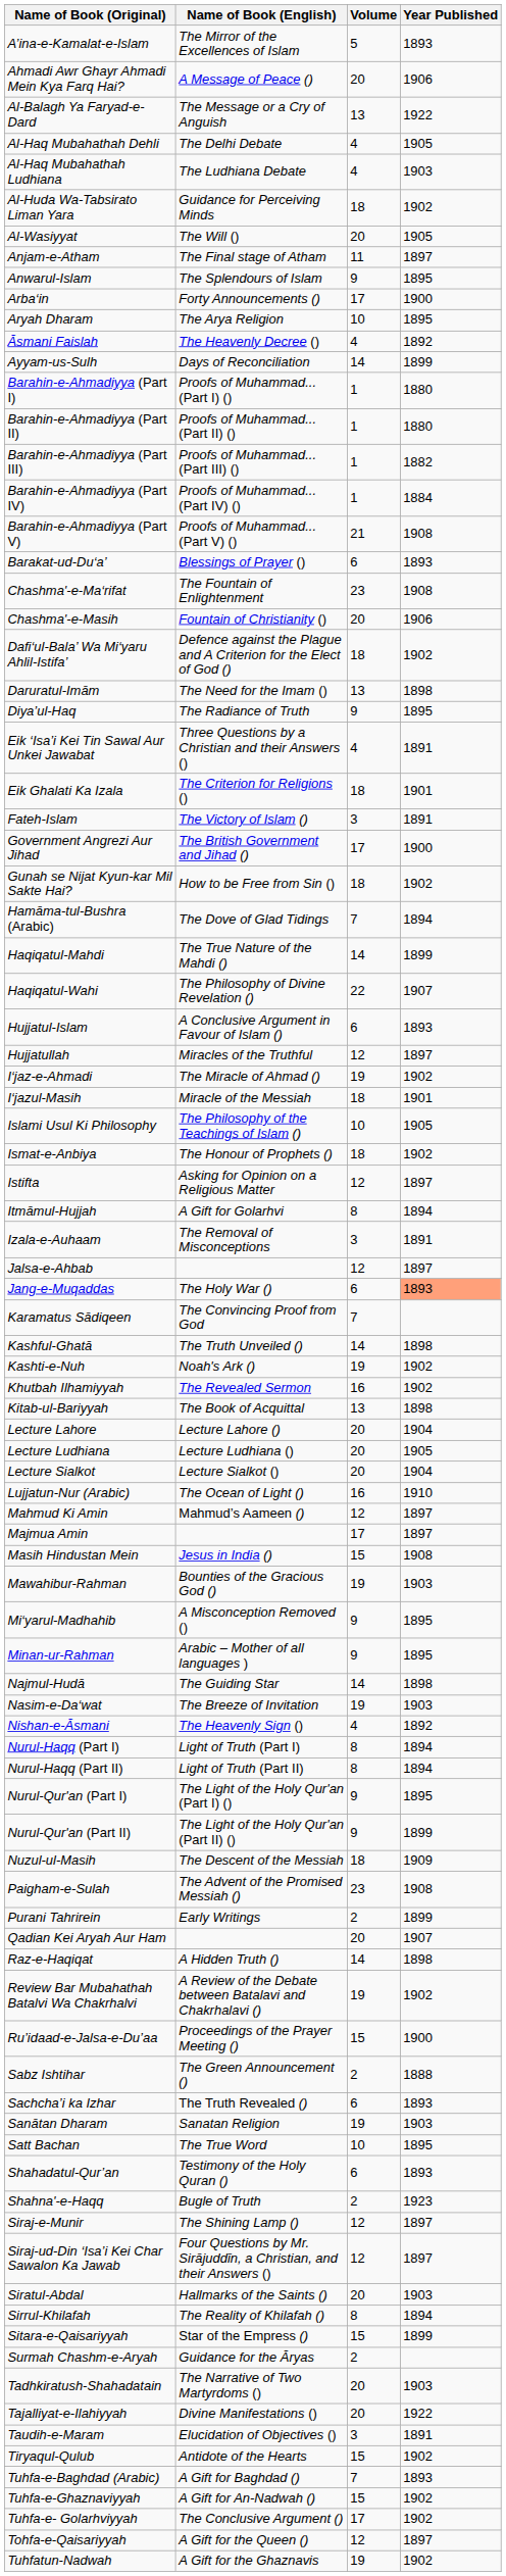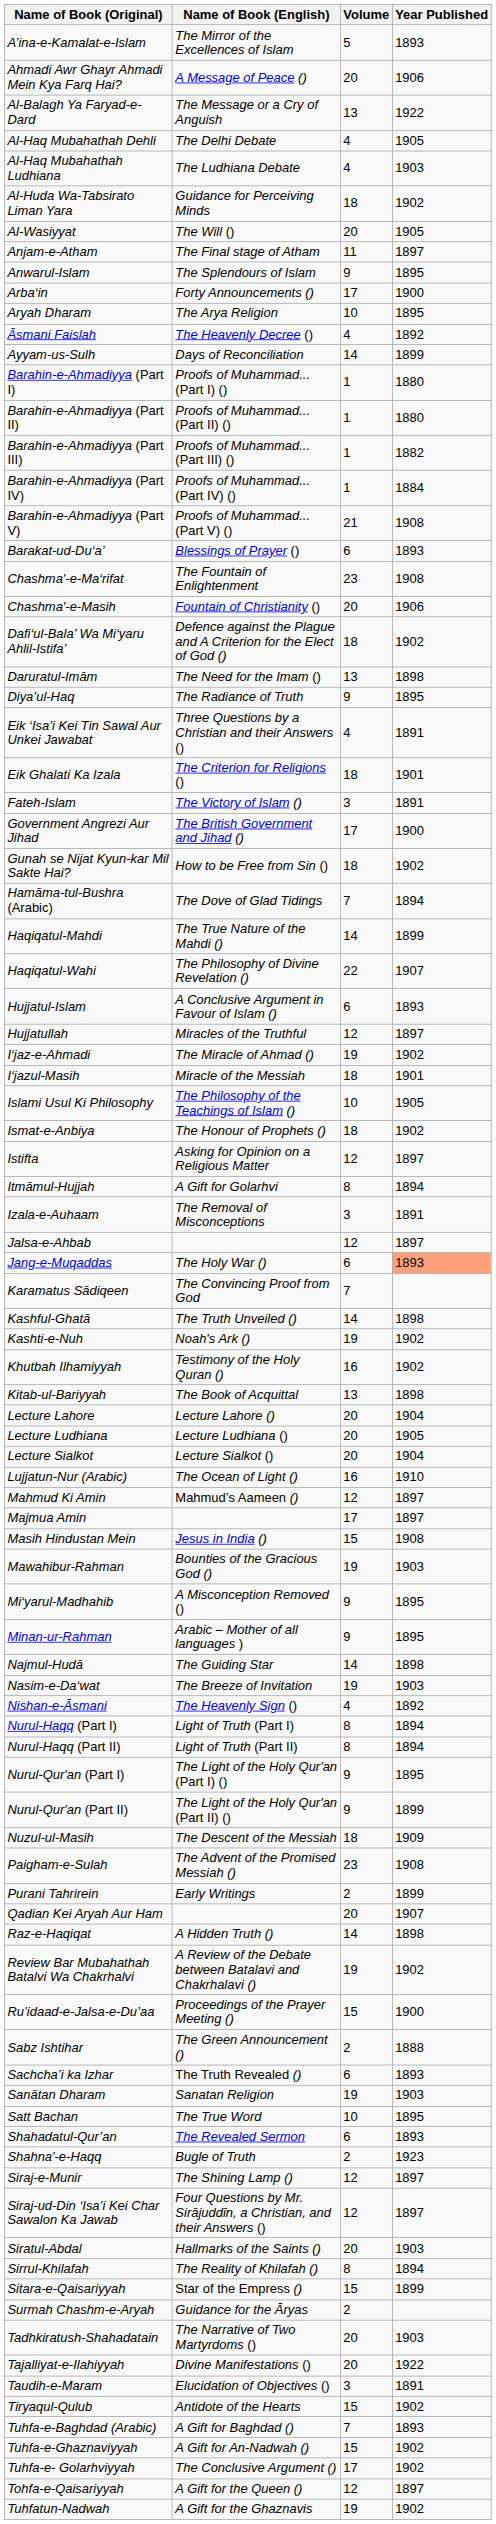Khutbah Ilhamiyyah | Name of Book (English): The Revealed Sermon -> Testimony of the Holy Quran ()
Shahadatul-Qur’an | Name of Book (English): Testimony of the Holy Quran () -> The Revealed Sermon
